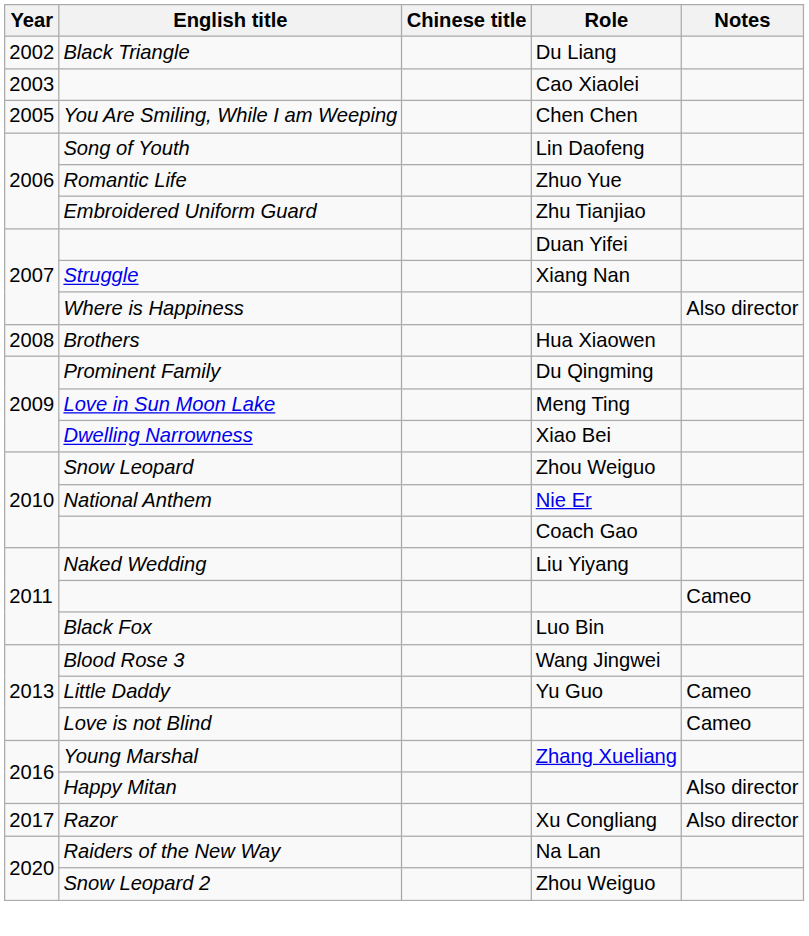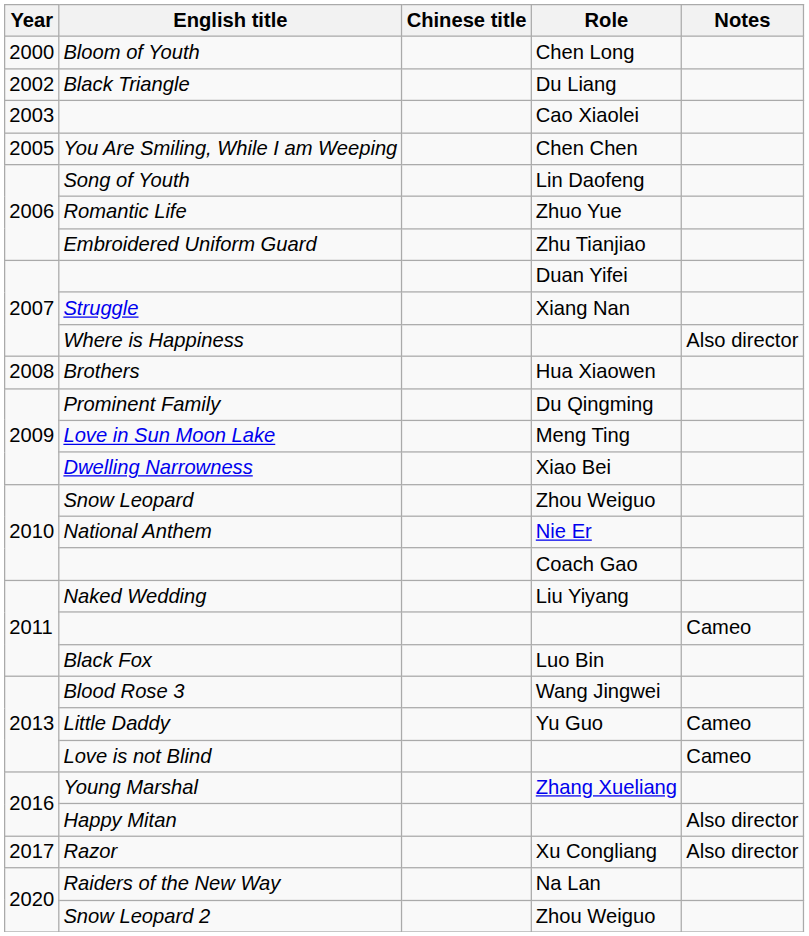+ row: 2000 | Bloom of Youth | Chen Long
